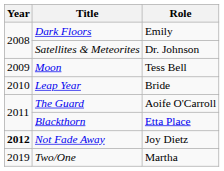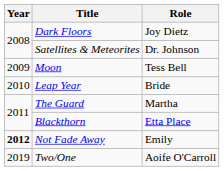Dark Floors | Role: Emily -> Joy Dietz
The Guard | Role: Aoife O'Carroll -> Martha
Not Fade Away | Role: Joy Dietz -> Emily
Two/One | Role: Martha -> Aoife O'Carroll
